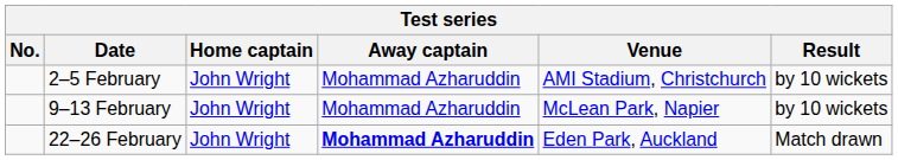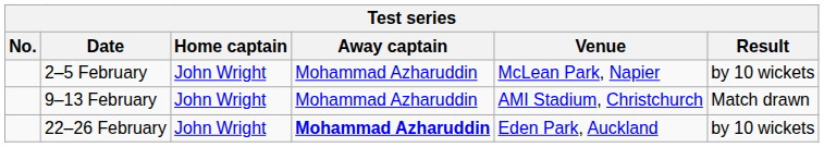2–5 February | Venue: AMI Stadium, Christchurch -> McLean Park, Napier
9–13 February | Venue: McLean Park, Napier -> AMI Stadium, Christchurch
9–13 February | Result: by 10 wickets -> Match drawn
22–26 February | Result: Match drawn -> by 10 wickets
